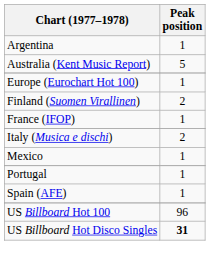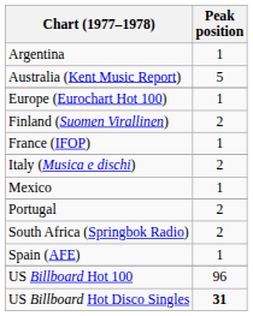Portugal | Peak position: 1 -> 2
+ row: South Africa (Springbok Radio) | 2
